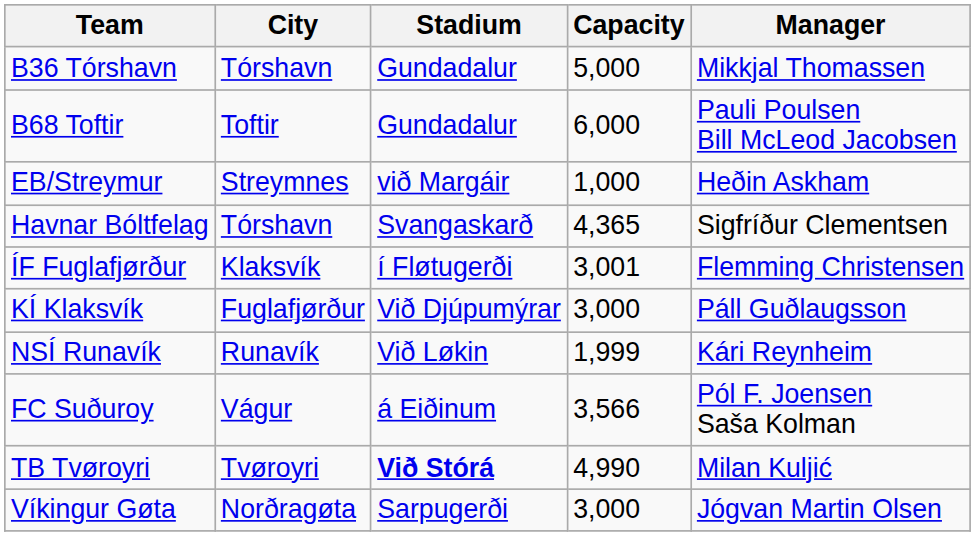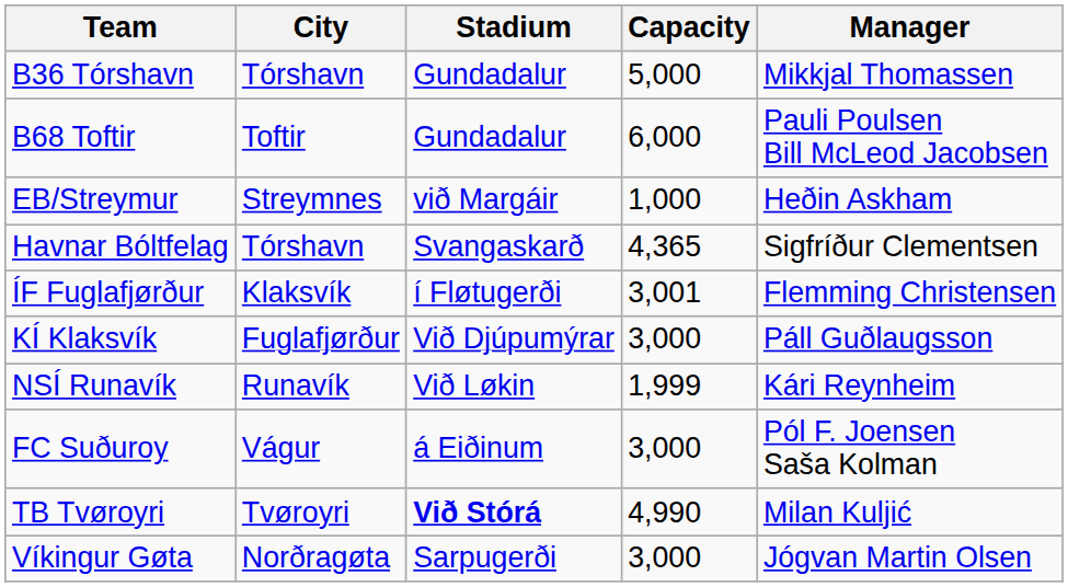FC Suðuroy | Capacity: 3,566 -> 3,000
